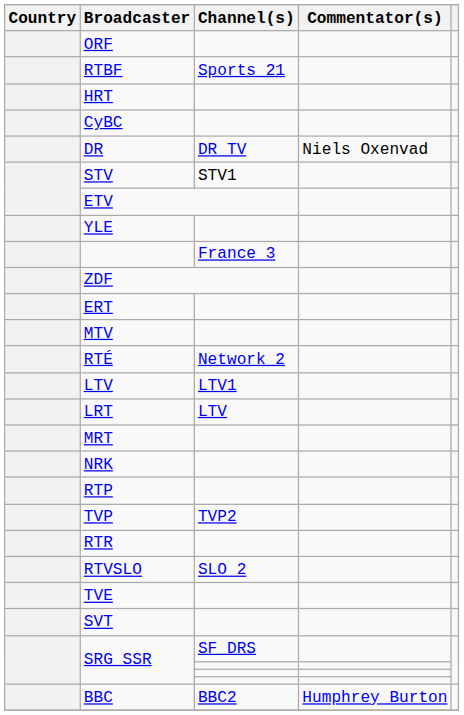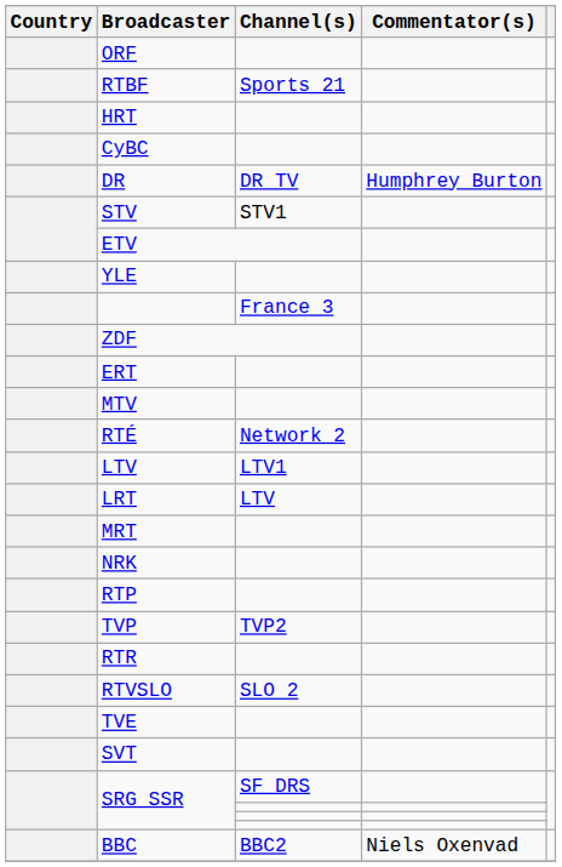DR | Commentator(s): Niels Oxenvad -> Humphrey Burton
BBC | Commentator(s): Humphrey Burton -> Niels Oxenvad
